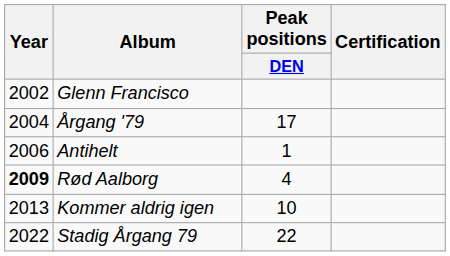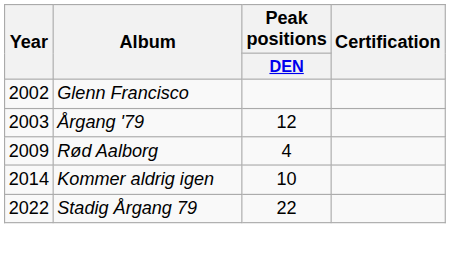Årgang '79 | Year: 2004 -> 2003
Årgang '79 | Peak positions / DEN: 17 -> 12
- row: 2006 | Antihelt | 1
Rød Aalborg | Year: bold -> normal
Kommer aldrig igen | Year: 2013 -> 2014
